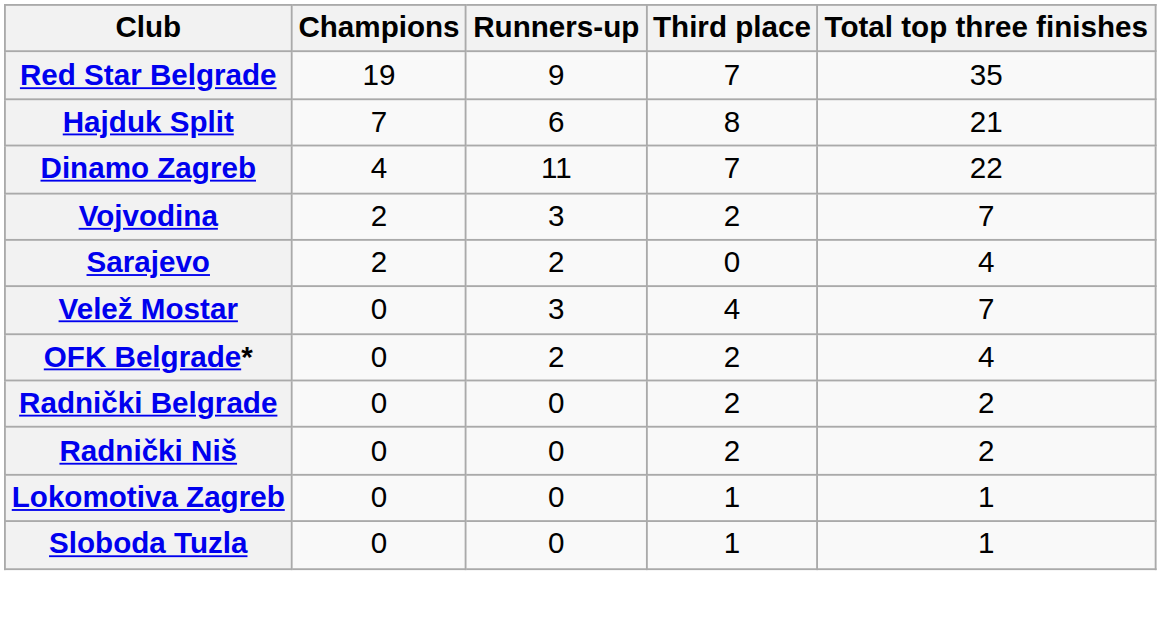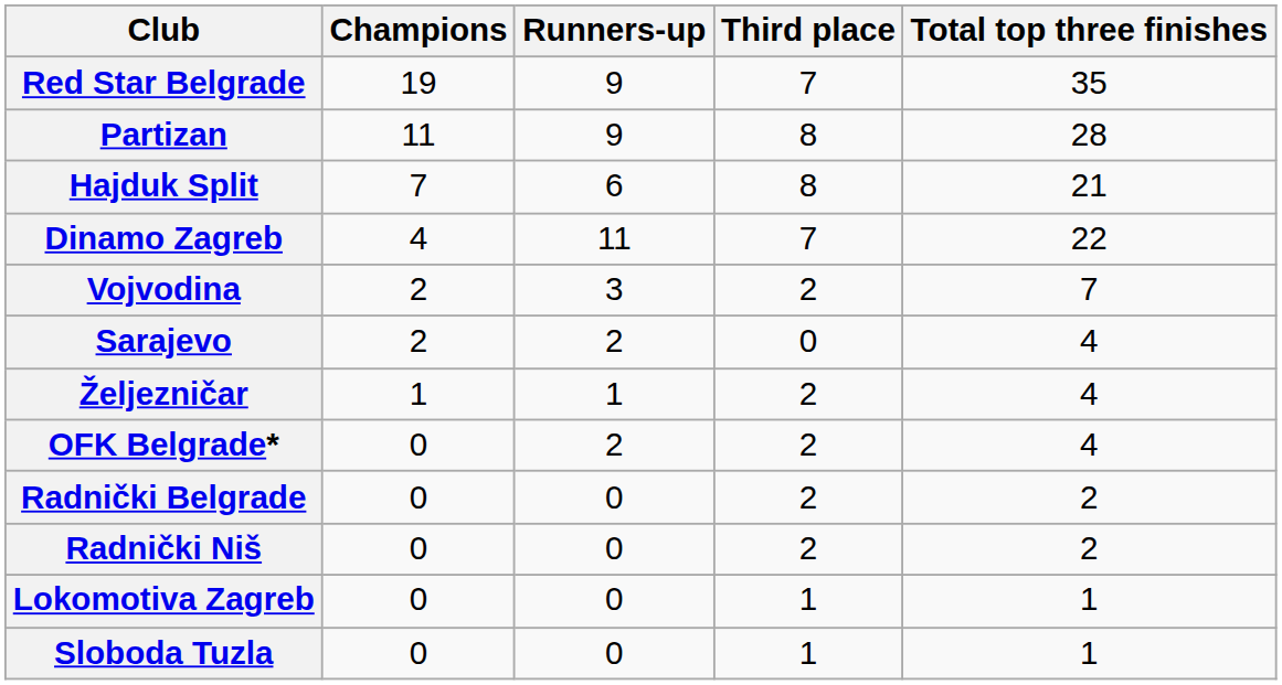+ row: Partizan | 11 | 9 | 8 | 28
+ row: Željezničar | 1 | 1 | 2 | 4
- row: Velež Mostar | 0 | 3 | 4 | 7
